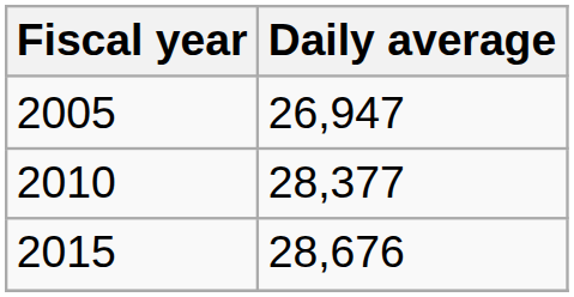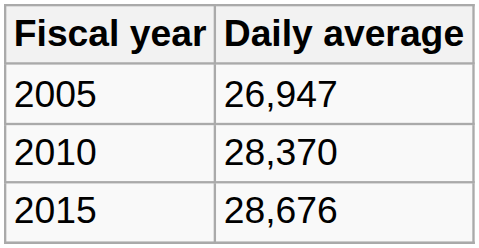2010 | Daily average: 28,377 -> 28,370
